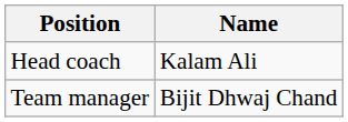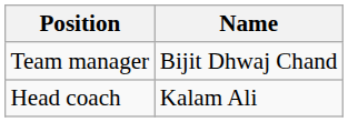rows swapped: Team manager <-> Head coach
